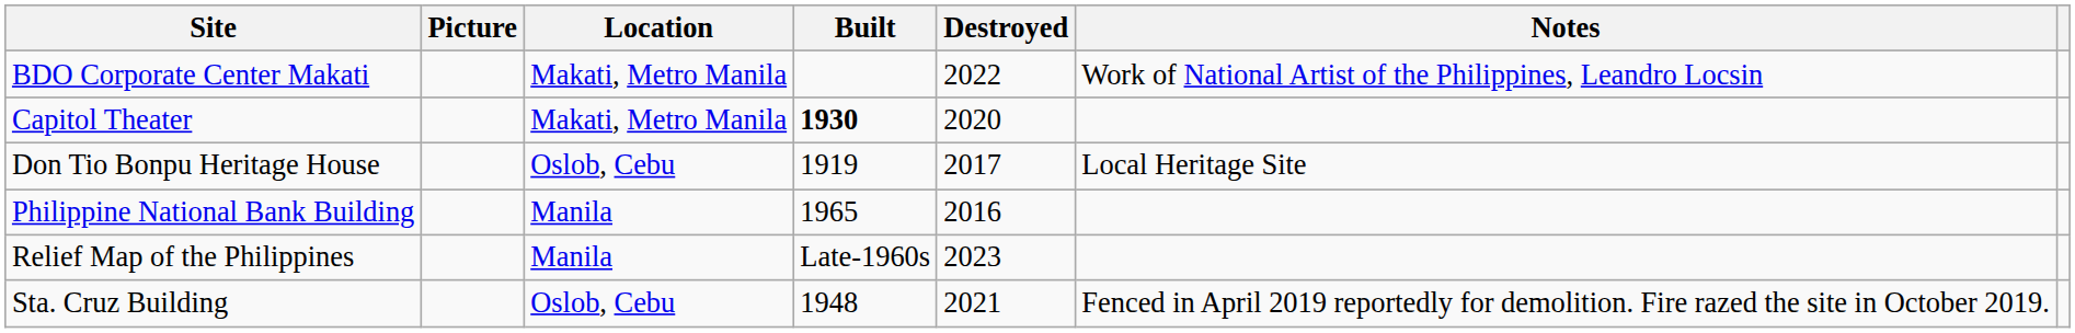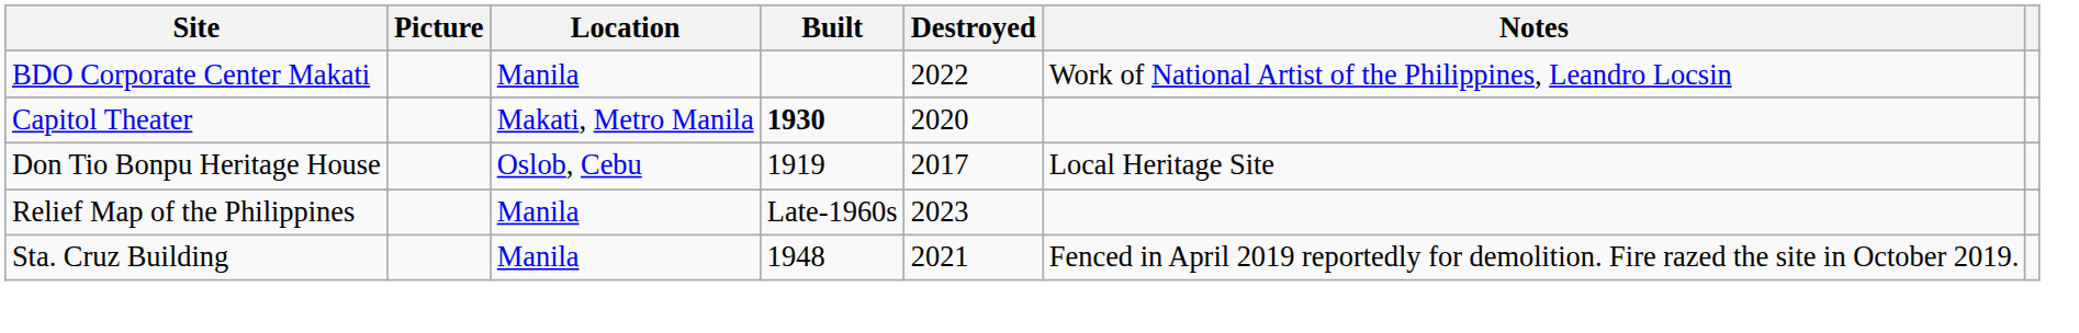BDO Corporate Center Makati | Location: Makati, Metro Manila -> Manila
- row: Philippine National Bank Building | Manila | 1965 | 2016
Sta. Cruz Building | Location: Oslob, Cebu -> Manila
